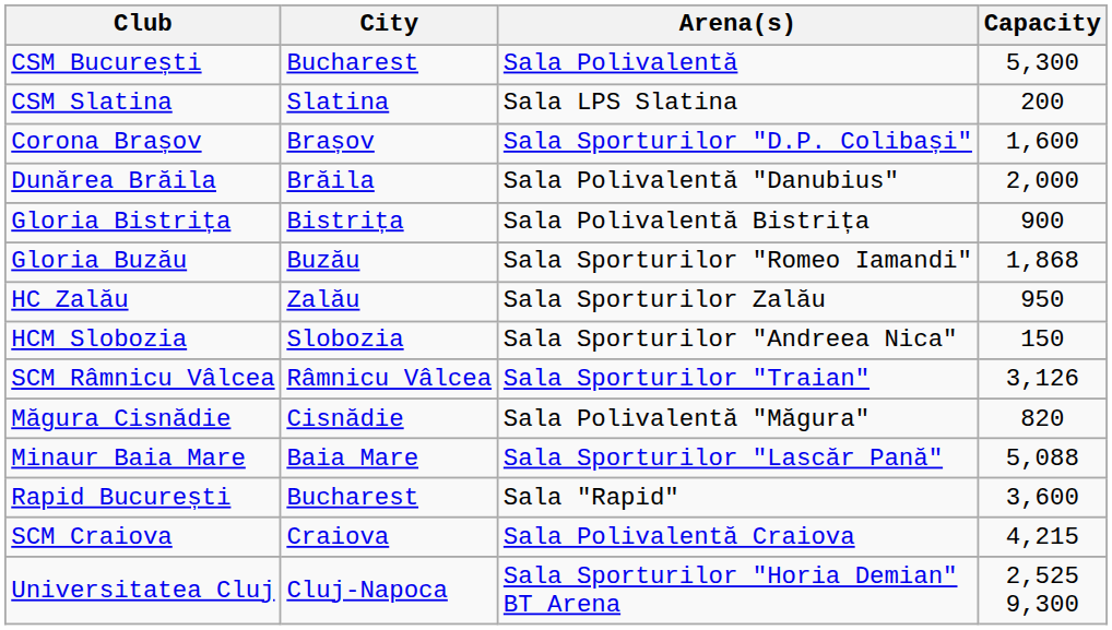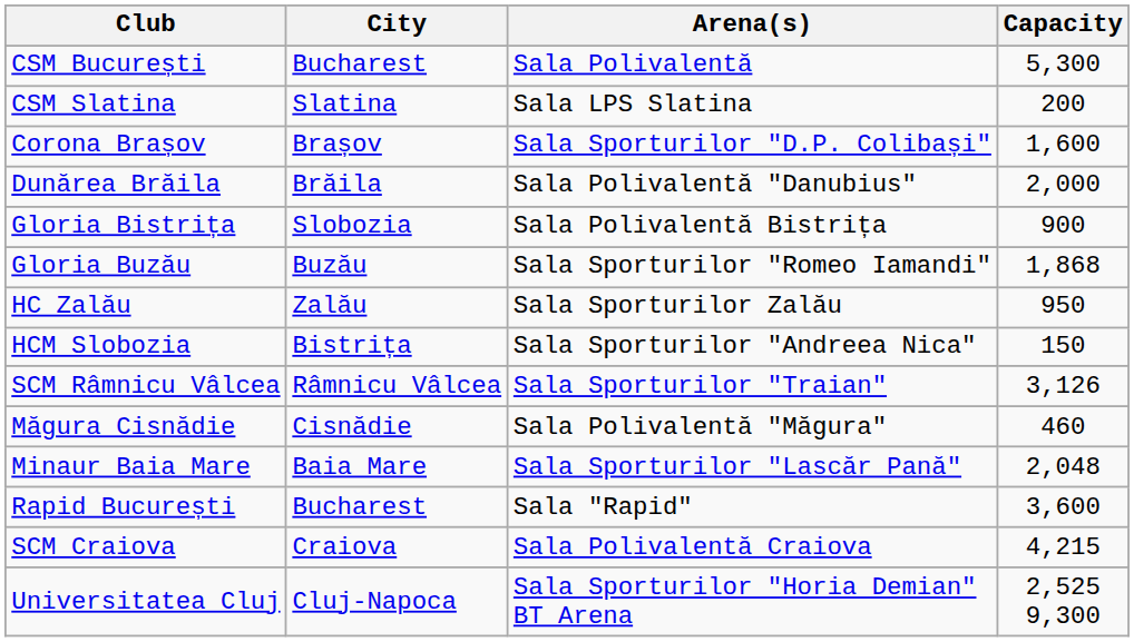Gloria Bistrița | City: Bistrița -> Slobozia
HCM Slobozia | City: Slobozia -> Bistrița
Măgura Cisnădie | Capacity: 820 -> 460
Minaur Baia Mare | Capacity: 5,088 -> 2,048
